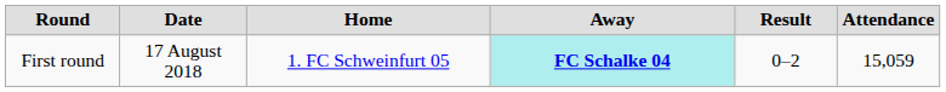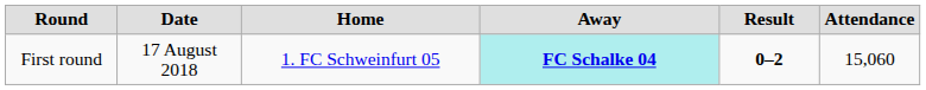First round | Result: normal -> bold
First round | Attendance: 15,059 -> 15,060
